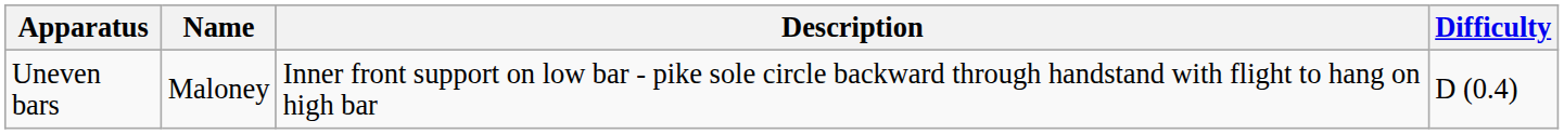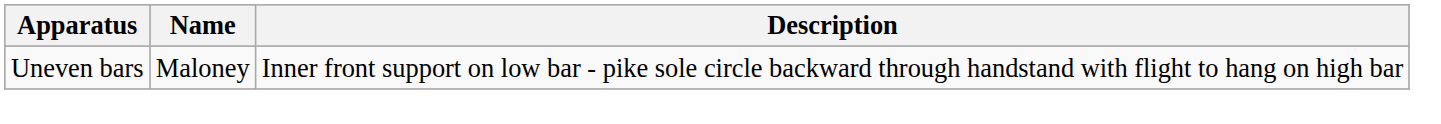- column: Difficulty | D (0.4)
